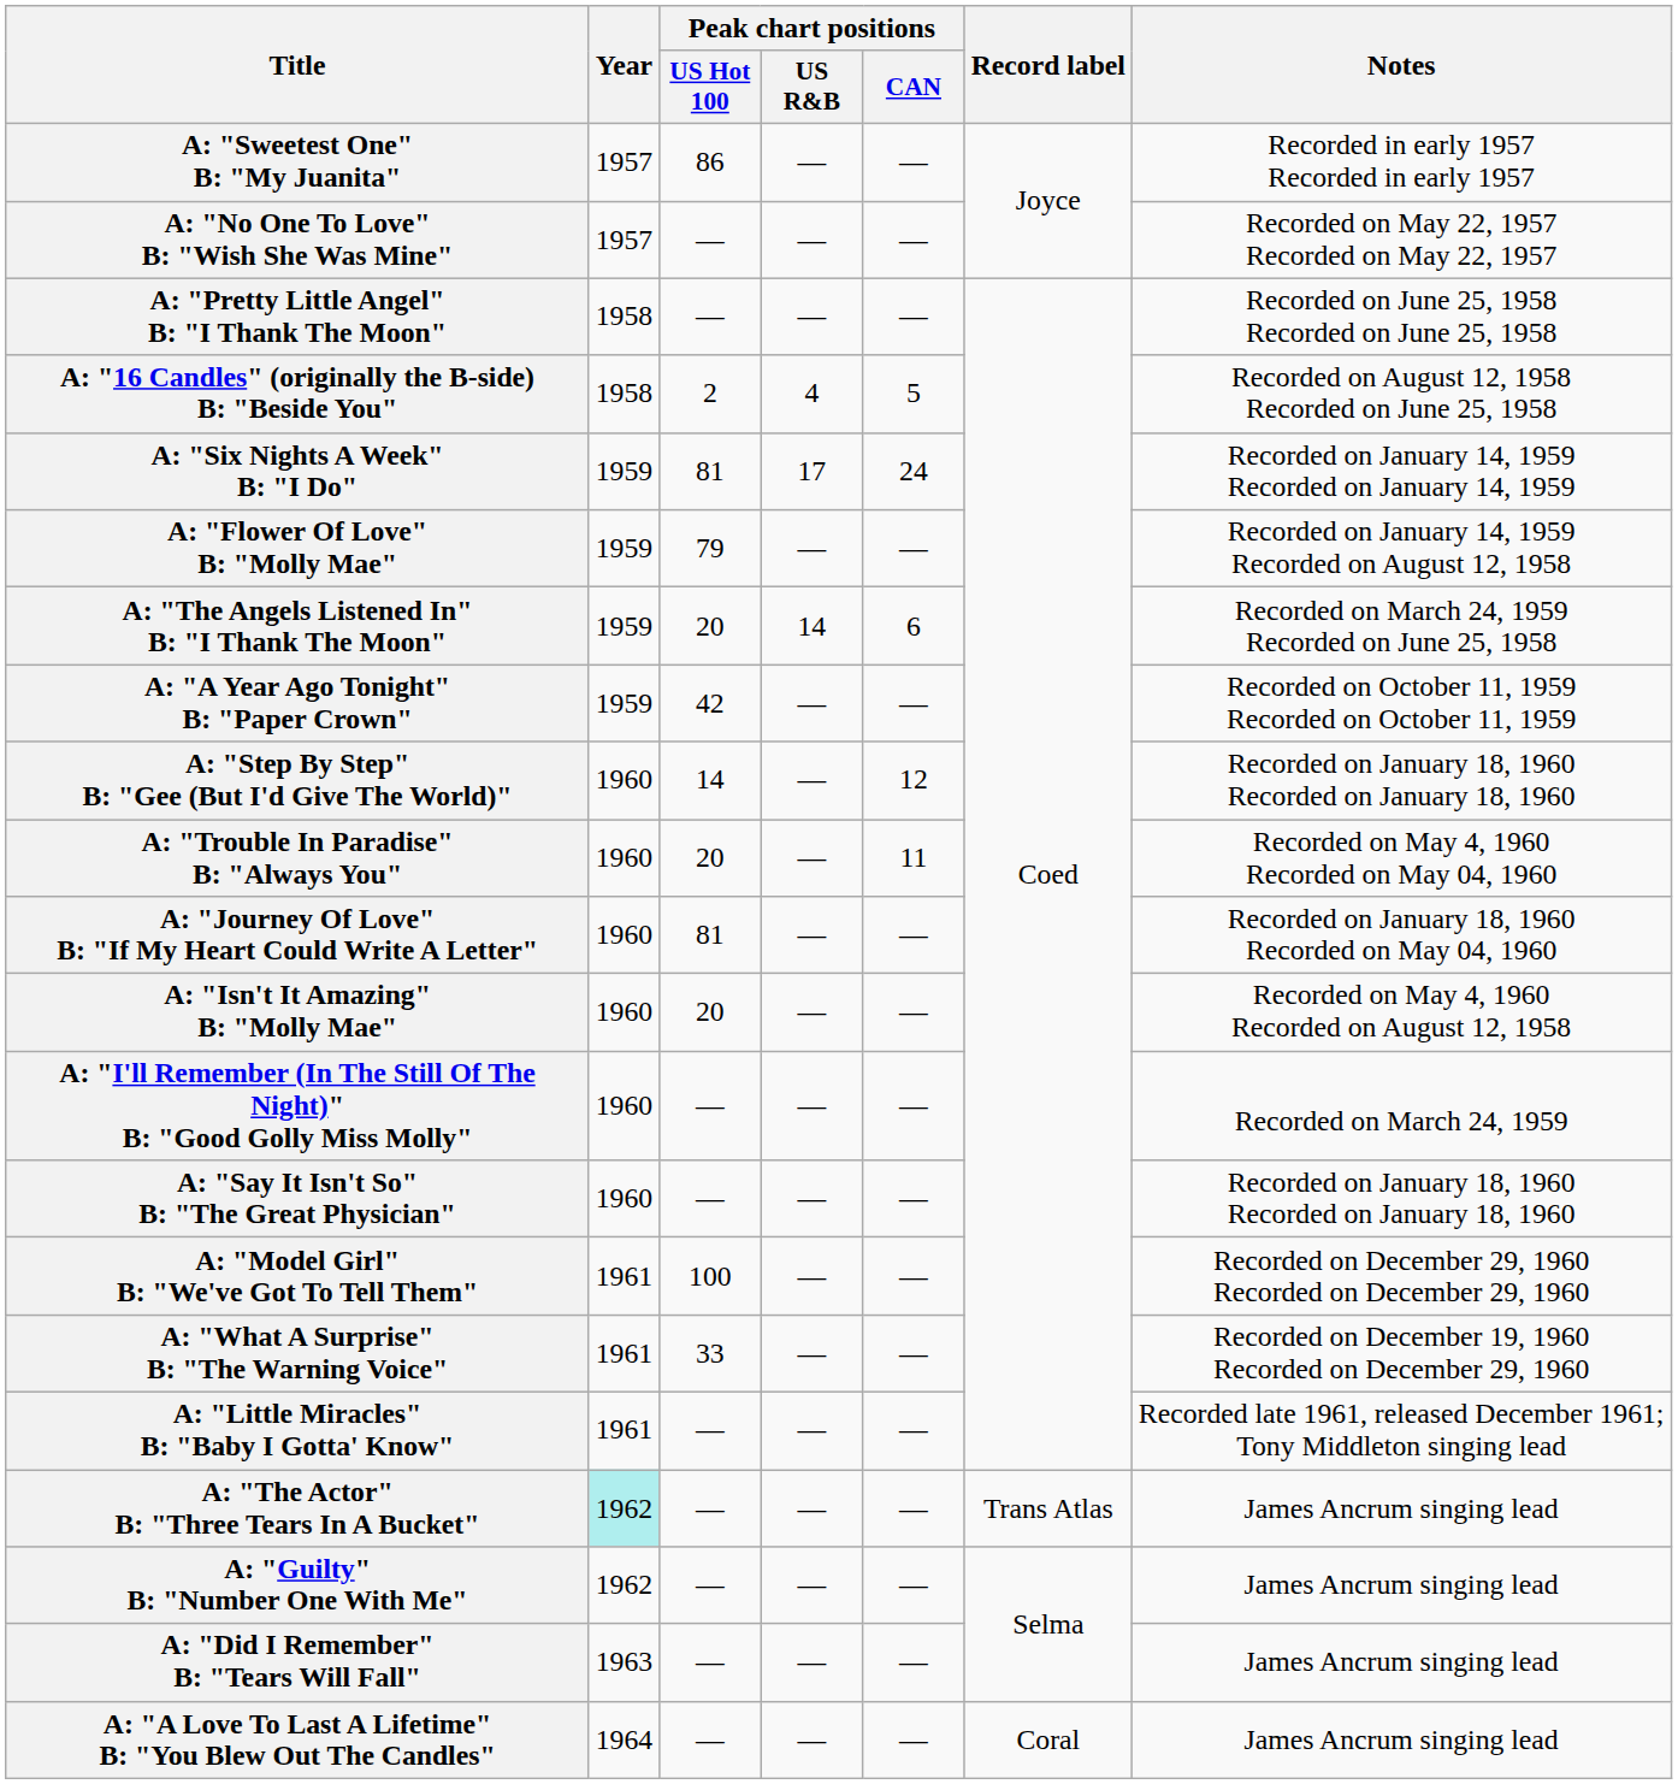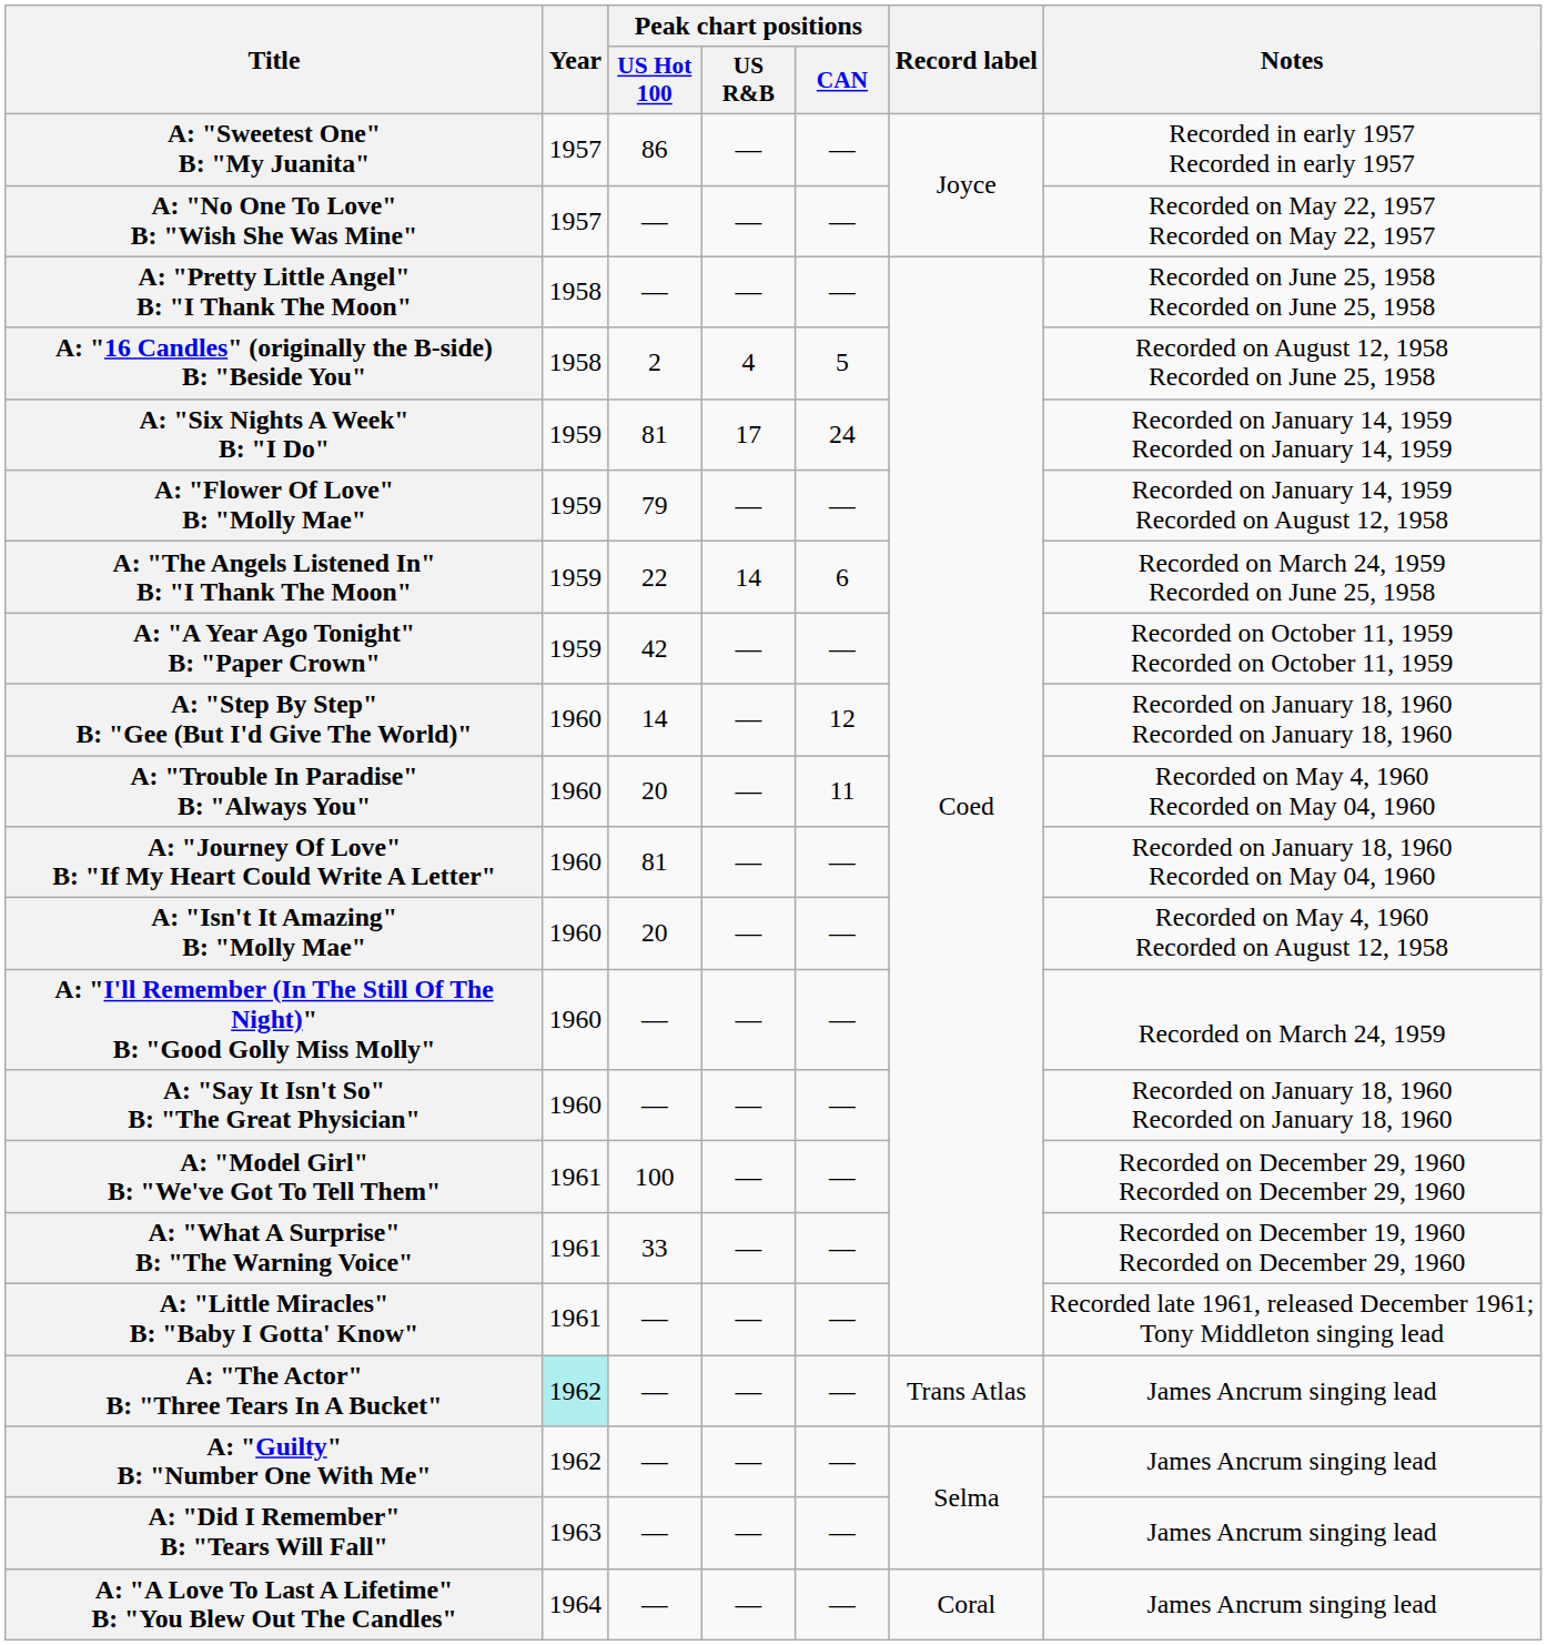A: "The Angels Listened In" B: "I Thank The Moon" | Peak chart positions / US Hot 100: 20 -> 22
